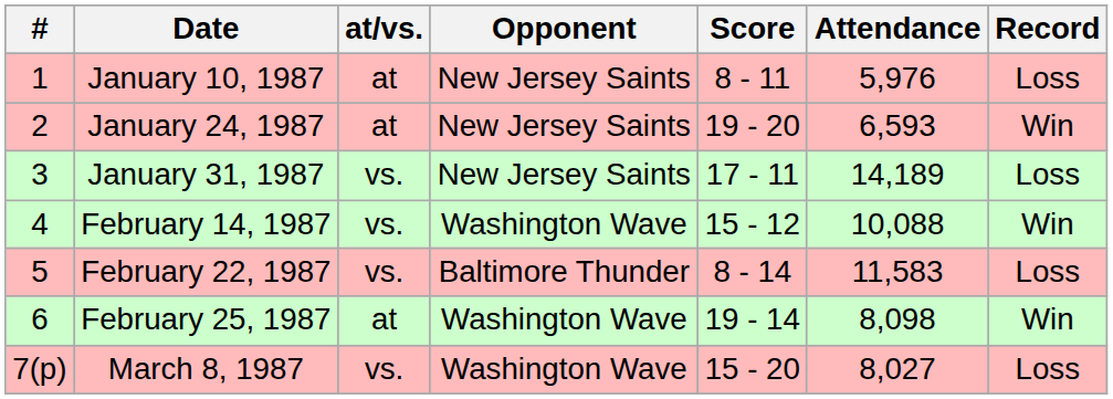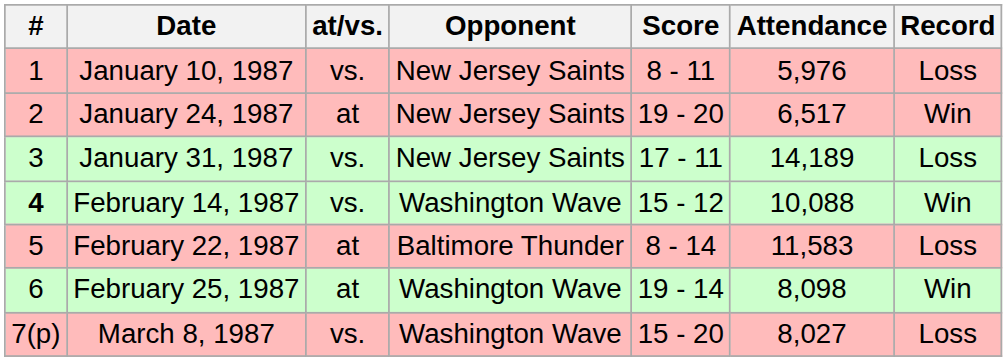January 10, 1987 | at/vs.: at -> vs.
January 24, 1987 | Attendance: 6,593 -> 6,517
February 14, 1987 | #: normal -> bold
February 22, 1987 | at/vs.: vs. -> at
